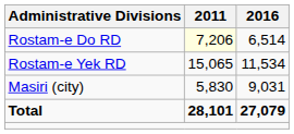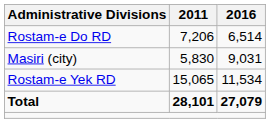Rostam-e Do RD | 2011: lightyellow background -> no background
rows swapped: Rostam-e Yek RD <-> Masiri (city)
